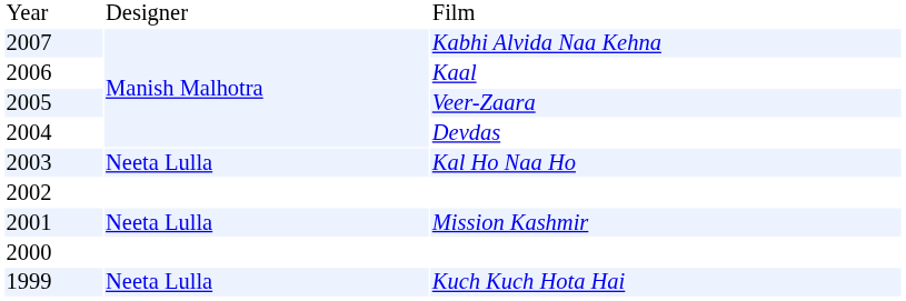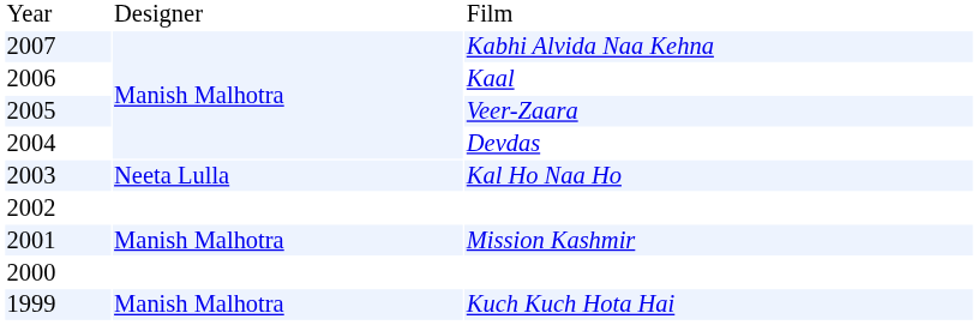2001 | column 2: Neeta Lulla -> Manish Malhotra
1999 | column 2: Neeta Lulla -> Manish Malhotra
